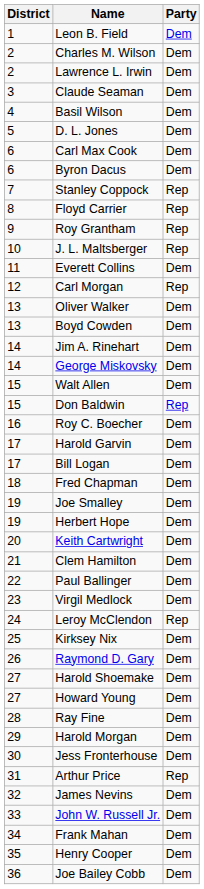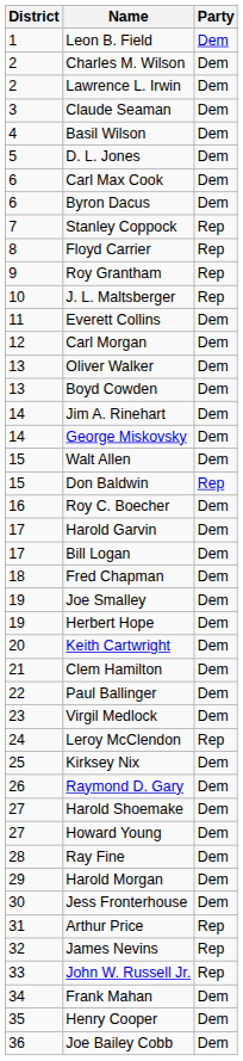Carl Morgan | Party: Rep -> Dem
James Nevins | Party: Dem -> Rep
John W. Russell Jr. | Party: Dem -> Rep
